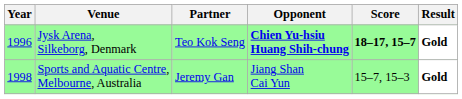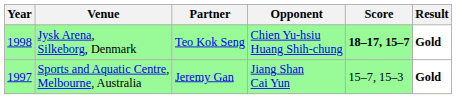Jysk Arena, Silkeborg, Denmark | Year: 1996 -> 1998
Jysk Arena, Silkeborg, Denmark | Opponent: bold -> normal
Sports and Aquatic Centre, Melbourne, Australia | Year: 1998 -> 1997
